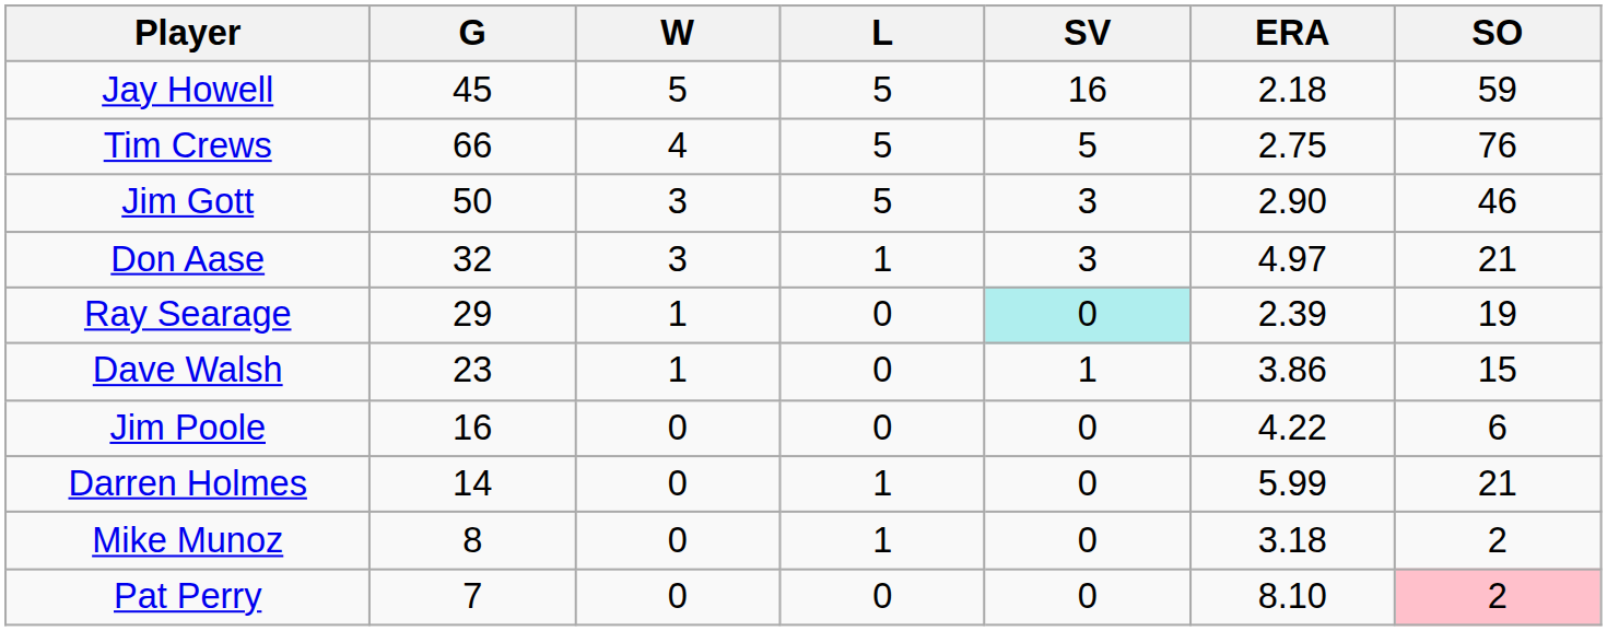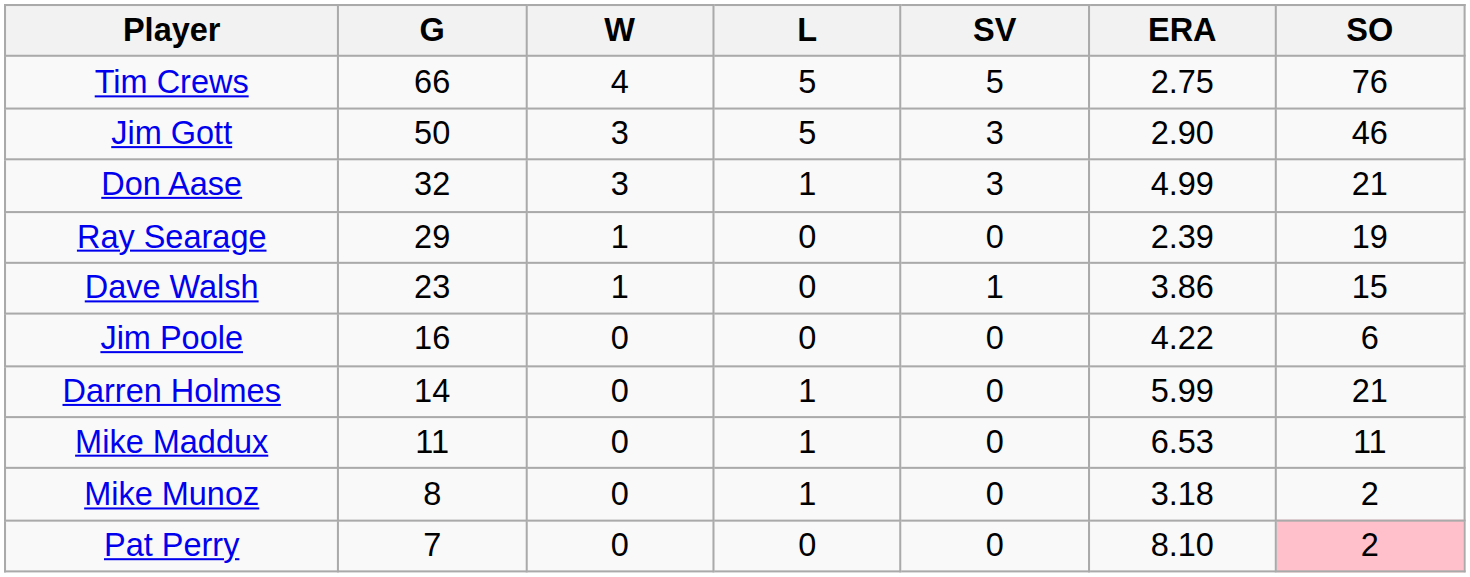- row: Jay Howell | 45 | 5 | 5 | 16 | 2.18 | 59
Don Aase | ERA: 4.97 -> 4.99
Ray Searage | SV: paleturquoise background -> no background
+ row: Mike Maddux | 11 | 0 | 1 | 0 | 6.53 | 11
